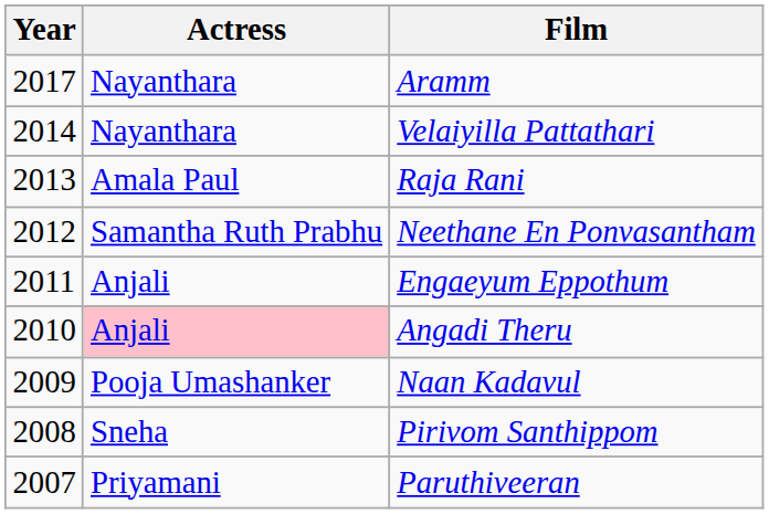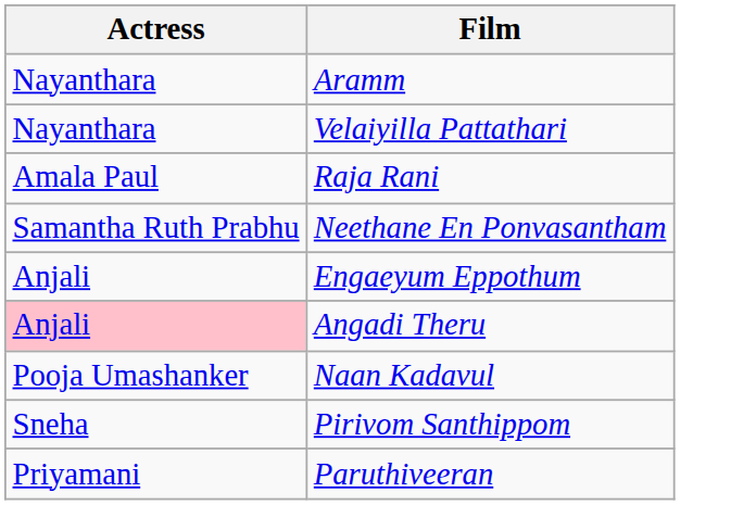- column: Year | 2017 | 2014 | 2013 | 2012 | 2011 | 2010 | 2009 | 2008 | 2007
